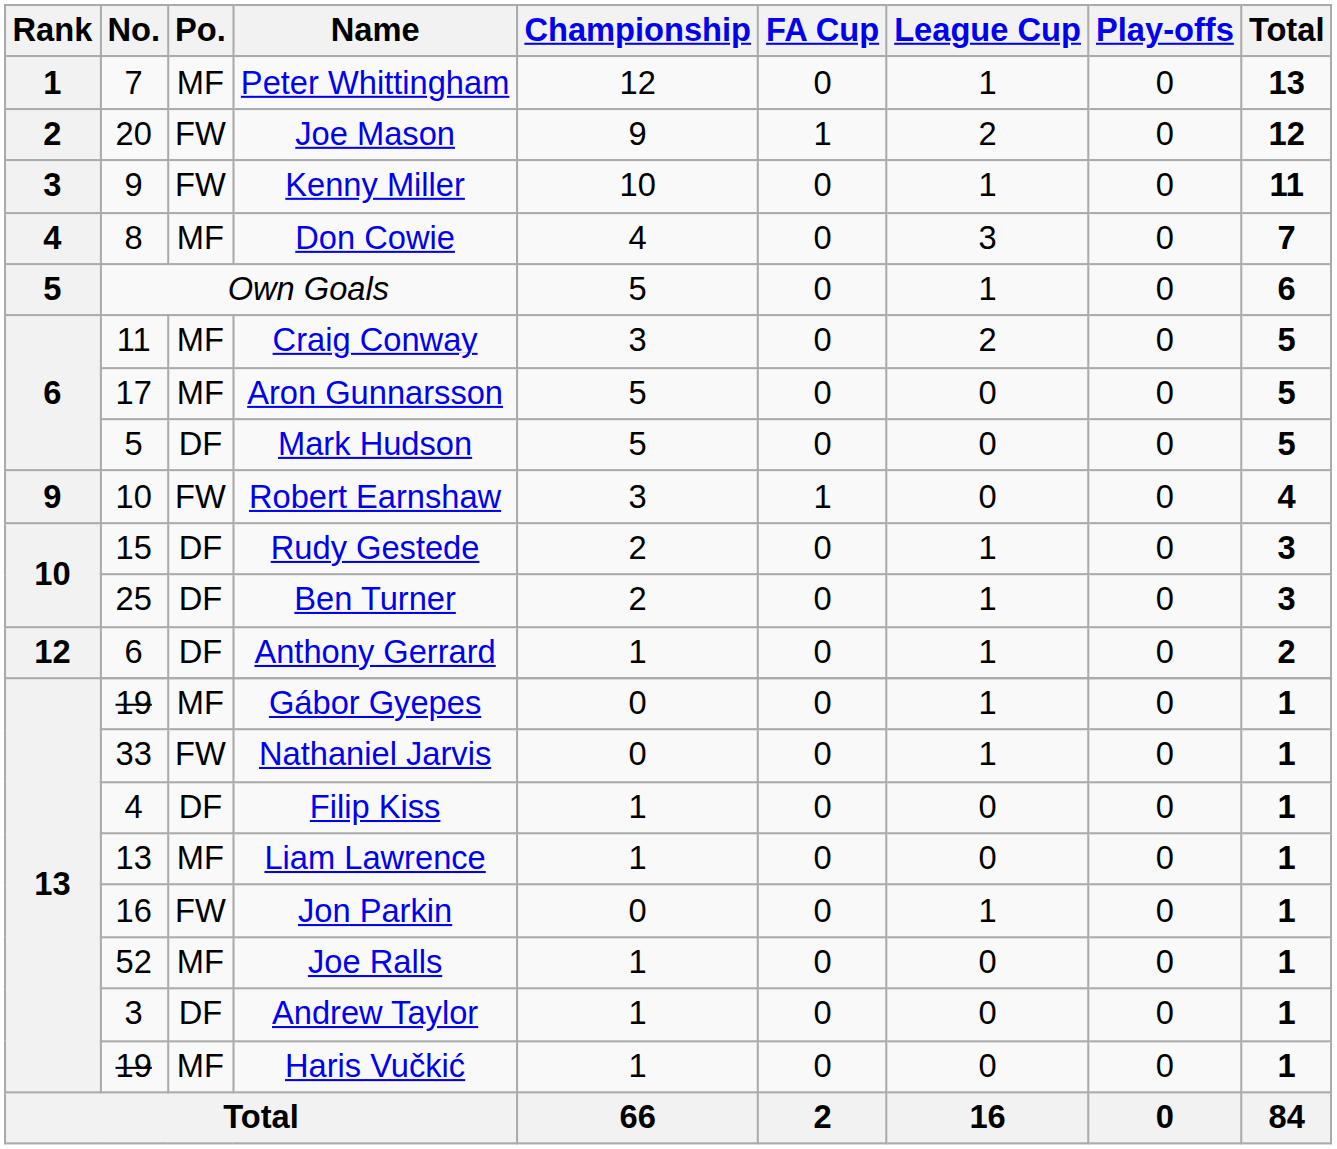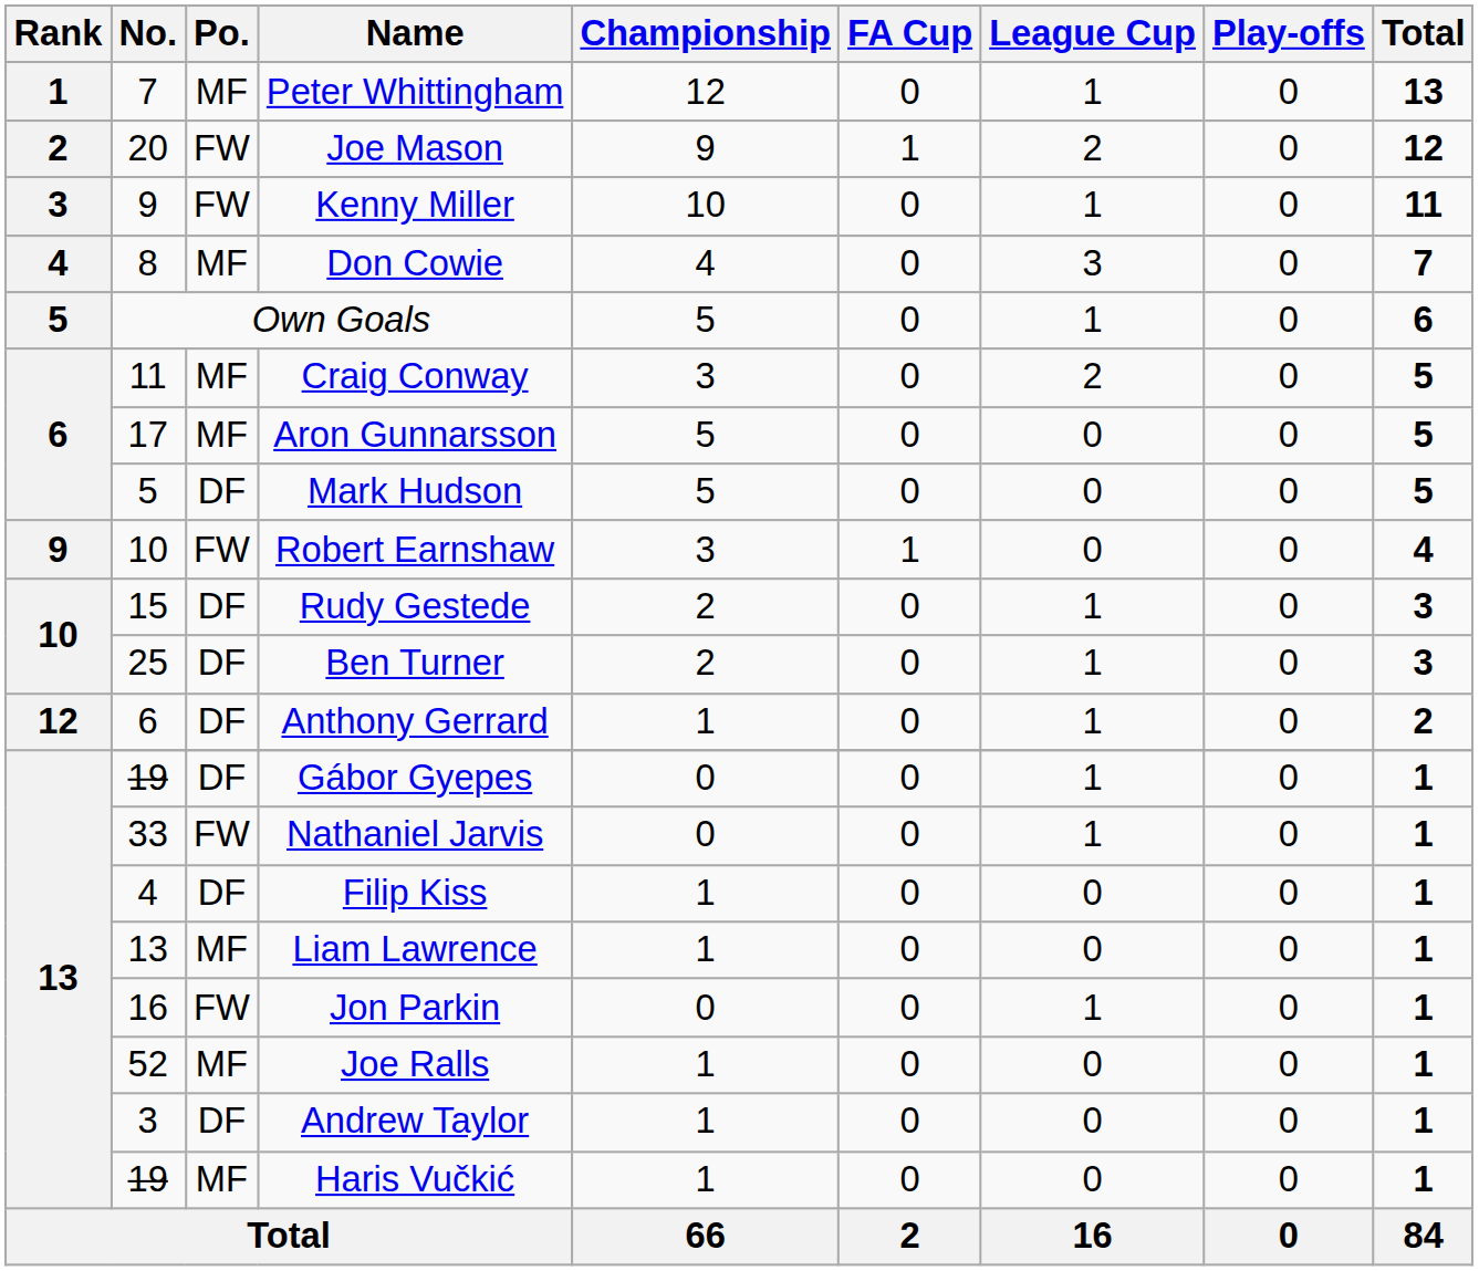Gábor Gyepes | Po.: MF -> DF
